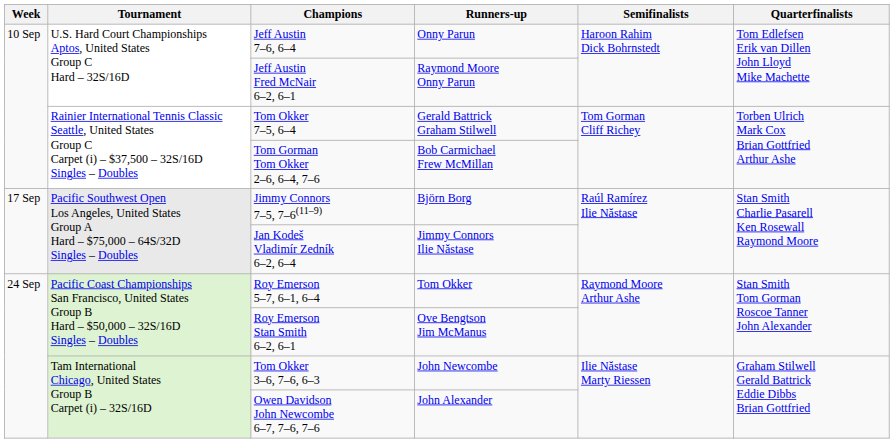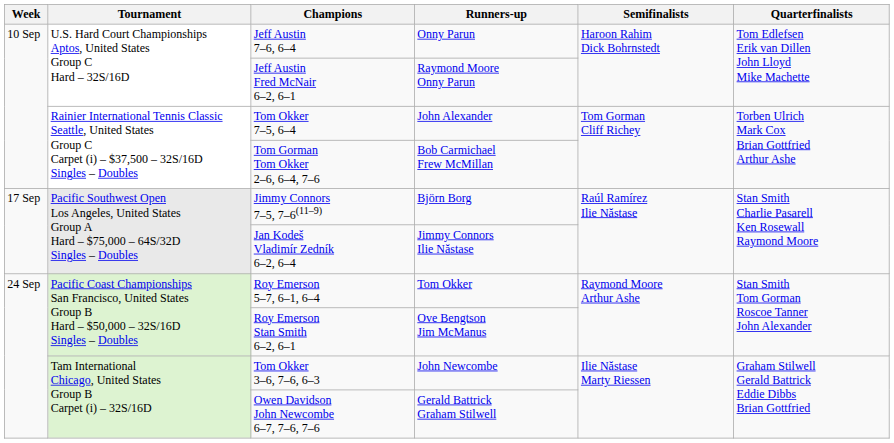Tom Okker 7–5, 6–4 | Runners-up: Gerald Battrick Graham Stilwell -> John Alexander
Owen Davidson John Newcombe 6–7, 7–6, 7–6 | Runners-up: John Alexander -> Gerald Battrick Graham Stilwell
